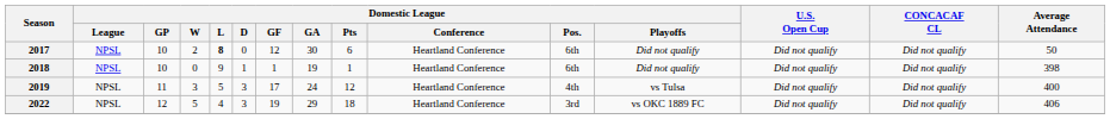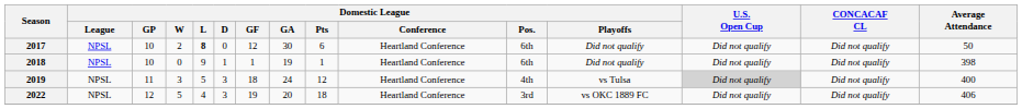2019 | Domestic League / GF: 17 -> 18
2019 | U.S. Open Cup: no background -> lightgrey background
2022 | Domestic League / GA: 29 -> 20
